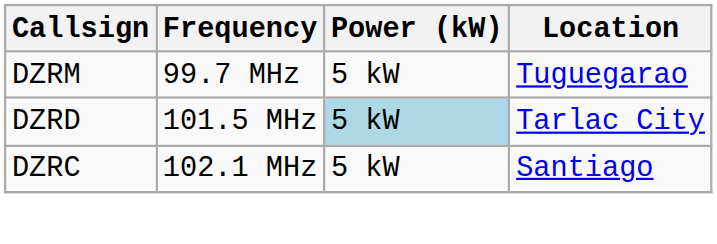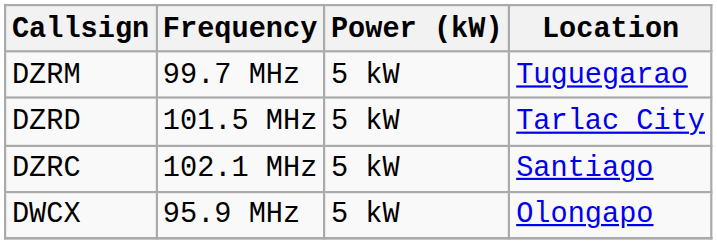DZRD | Power (kW): lightblue background -> no background
+ row: DWCX | 95.9 MHz | 5 kW | Olongapo
